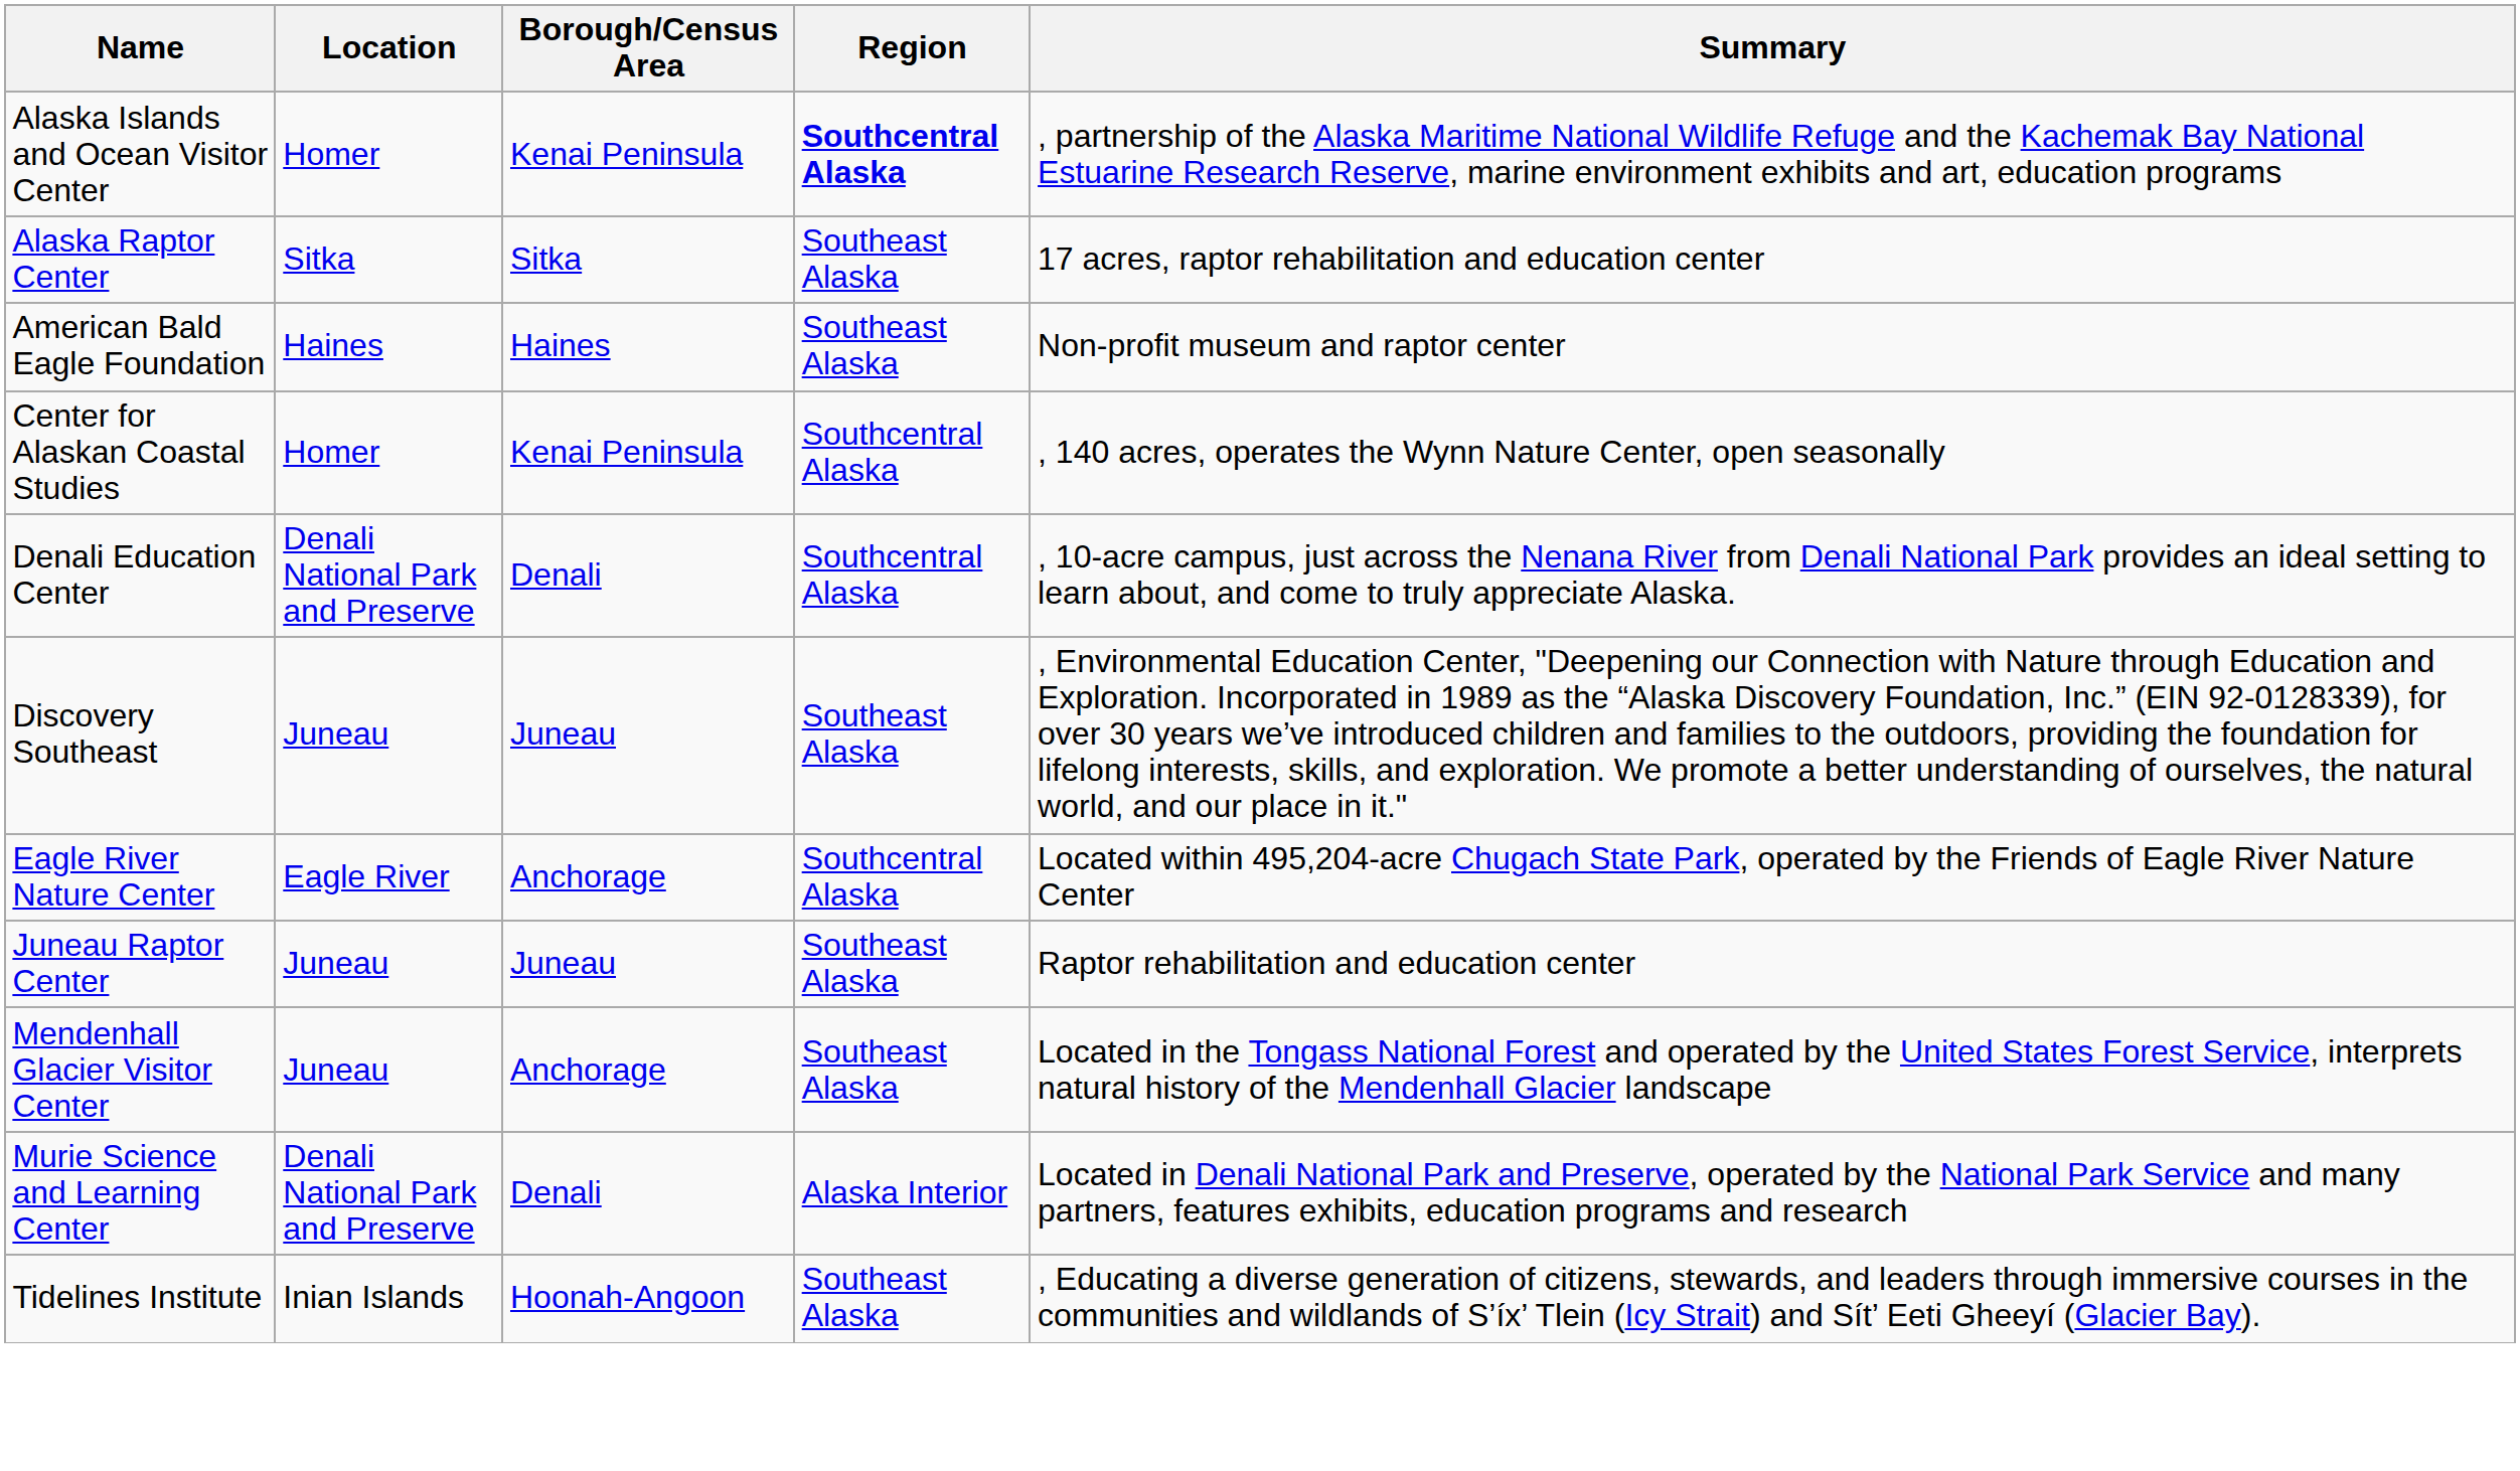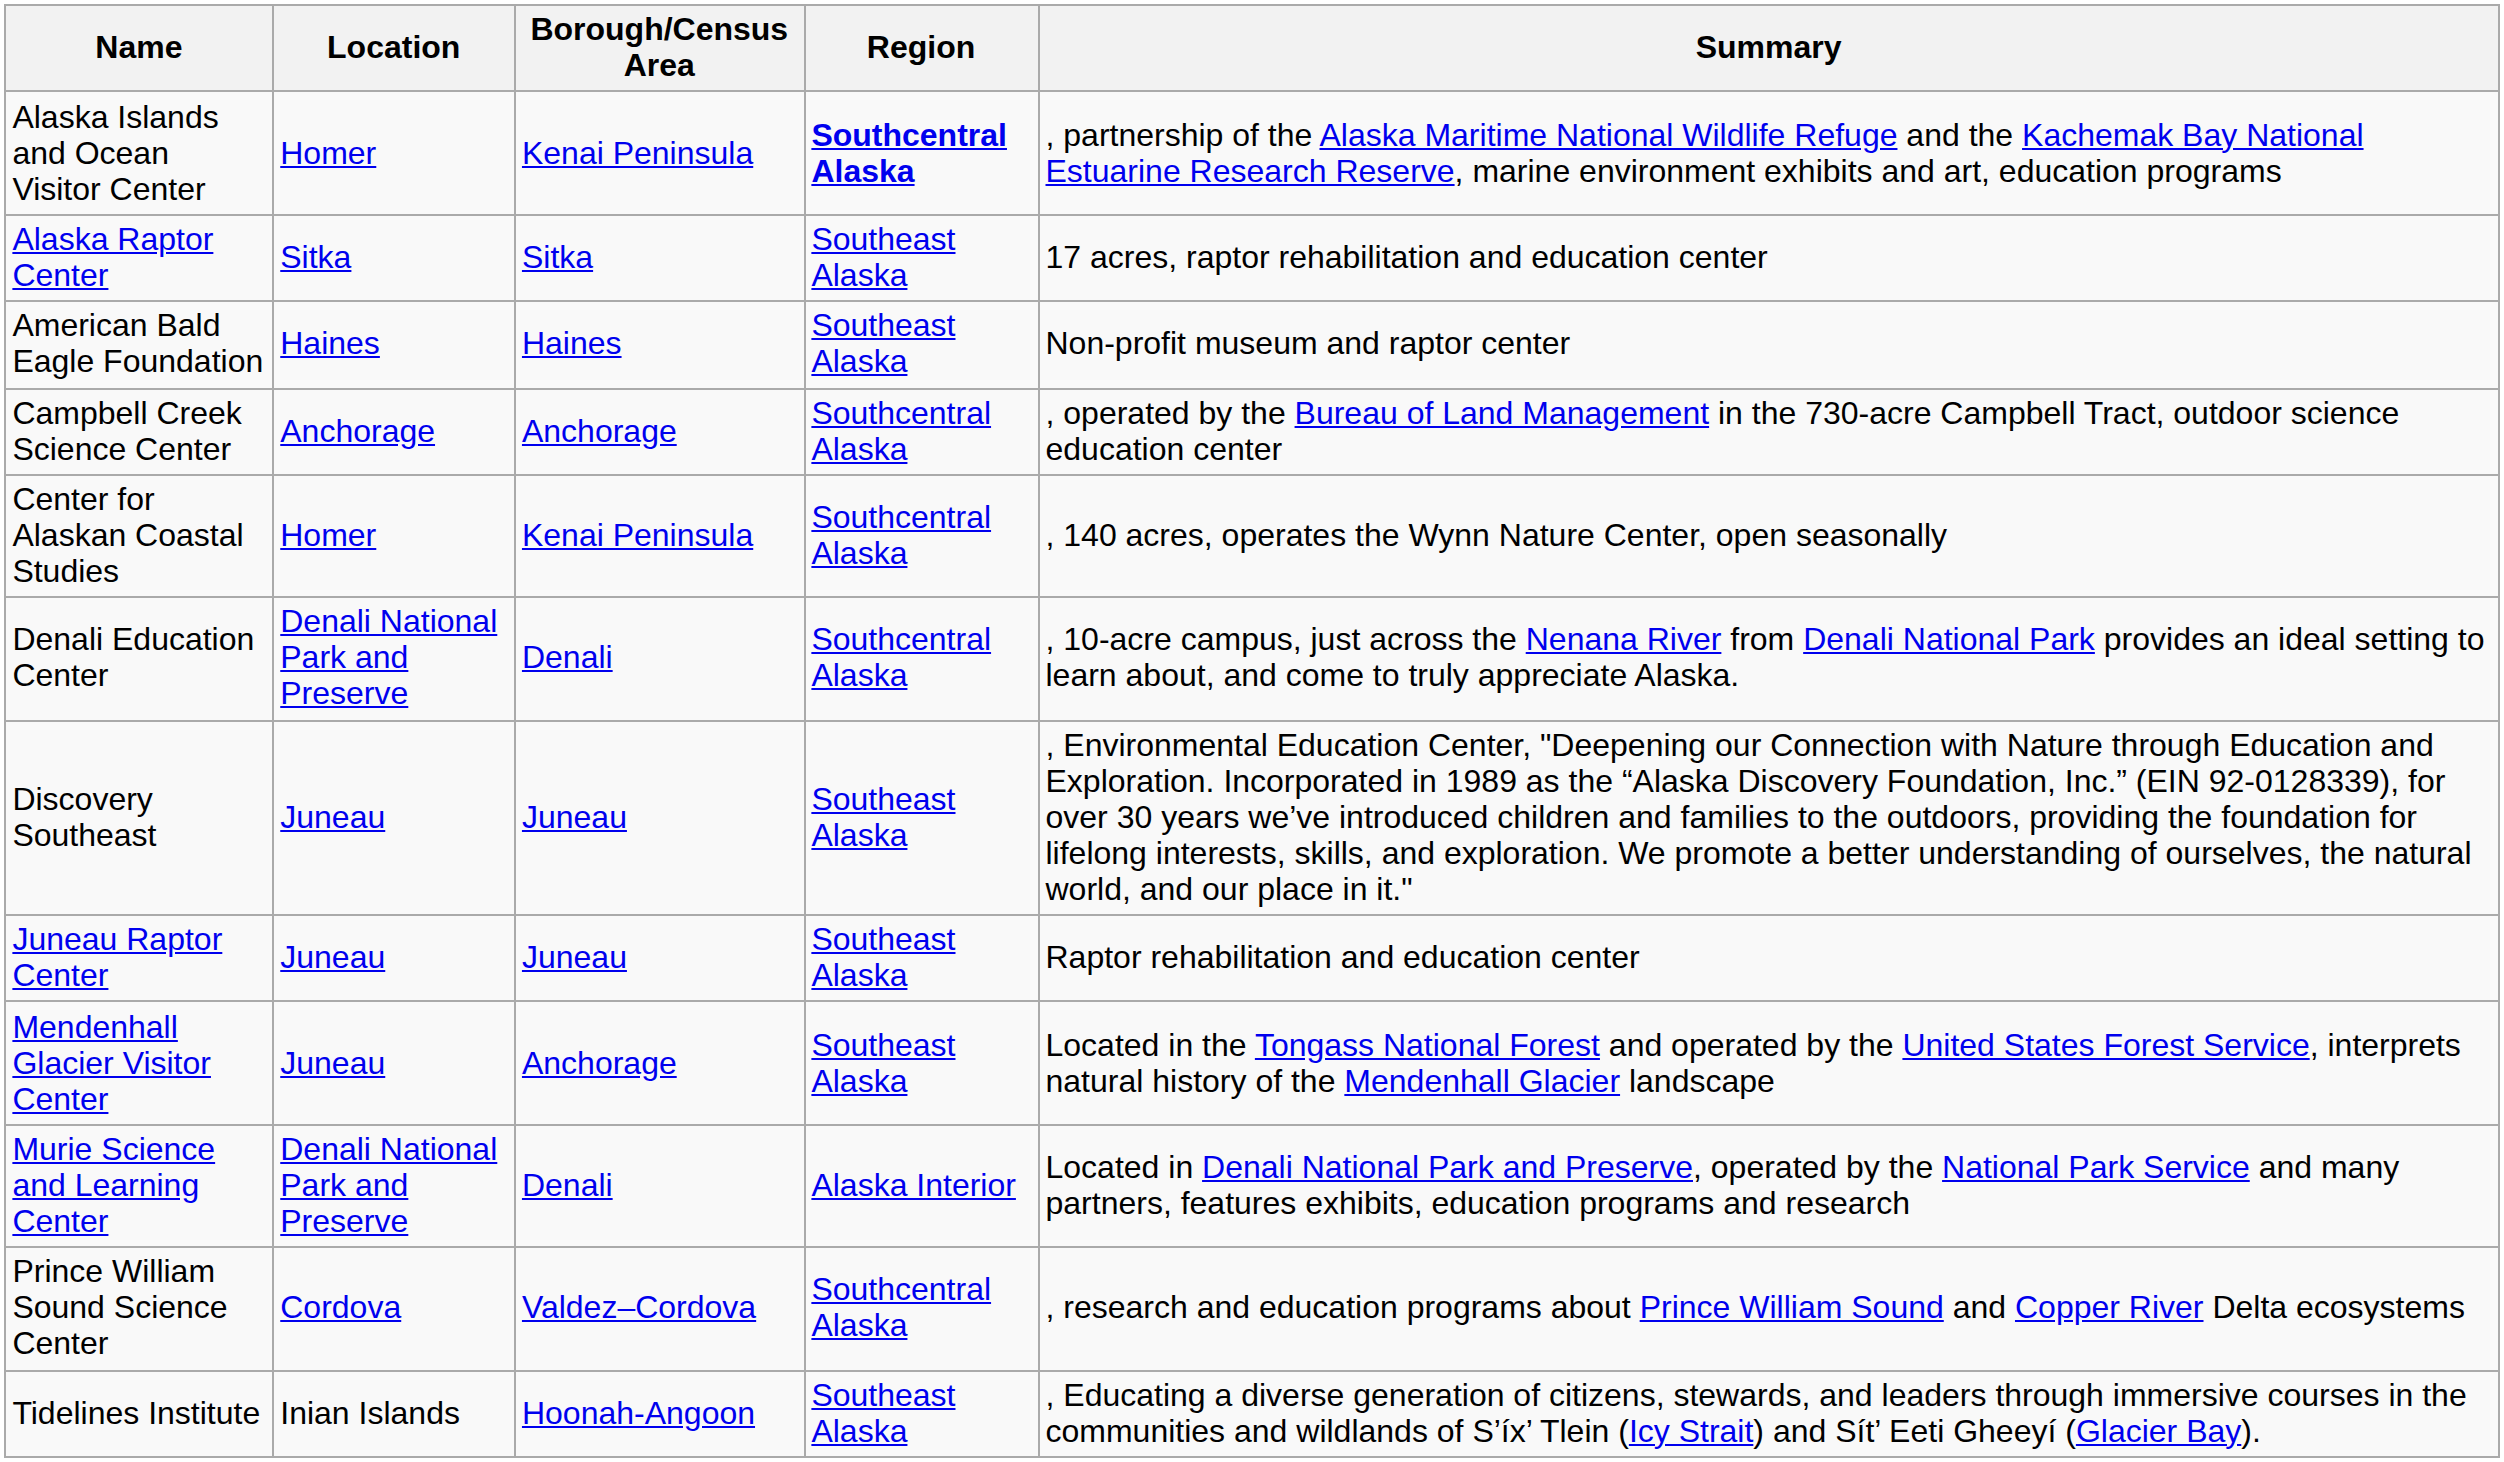+ row: Campbell Creek Science Center | Anchorage | Anchorage | Southcentral Alaska | , operated by the Bureau of Land Management in the 730-acre Campbell Tract, outdoor science education center
- row: Eagle River Nature Center | Eagle River | Anchorage | Southcentral Alaska | Located within 495,204-acre Chugach State Park, operated by the Friends of Eagle River Nature Center
+ row: Prince William Sound Science Center | Cordova | Valdez–Cordova | Southcentral Alaska | , research and education programs about Prince William Sound and Copper River Delta ecosystems
